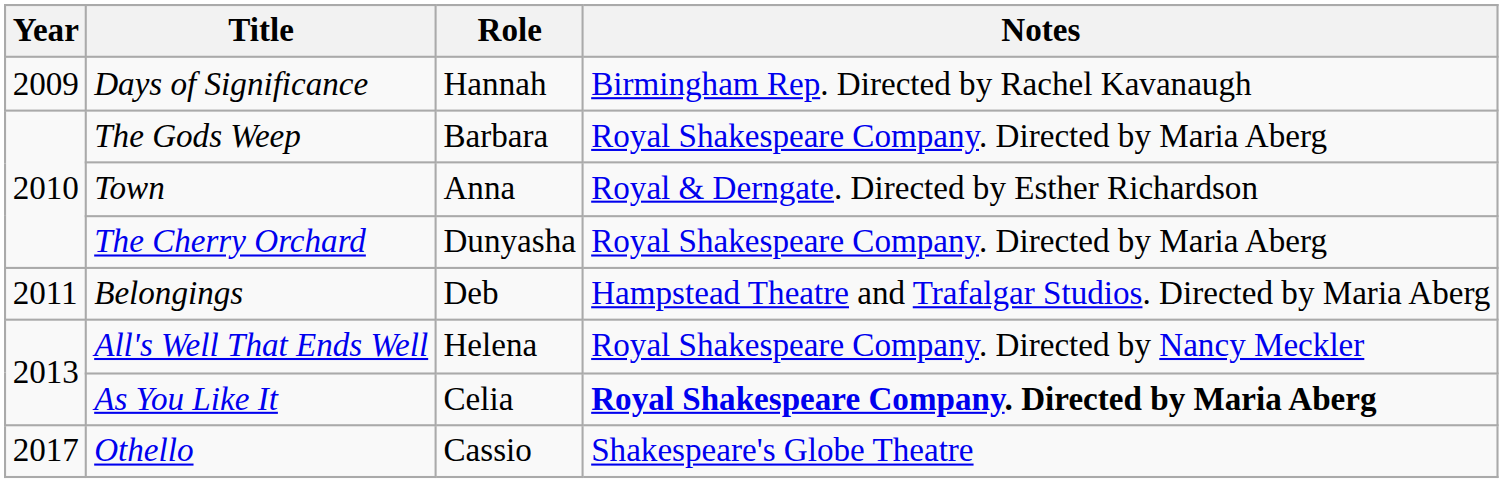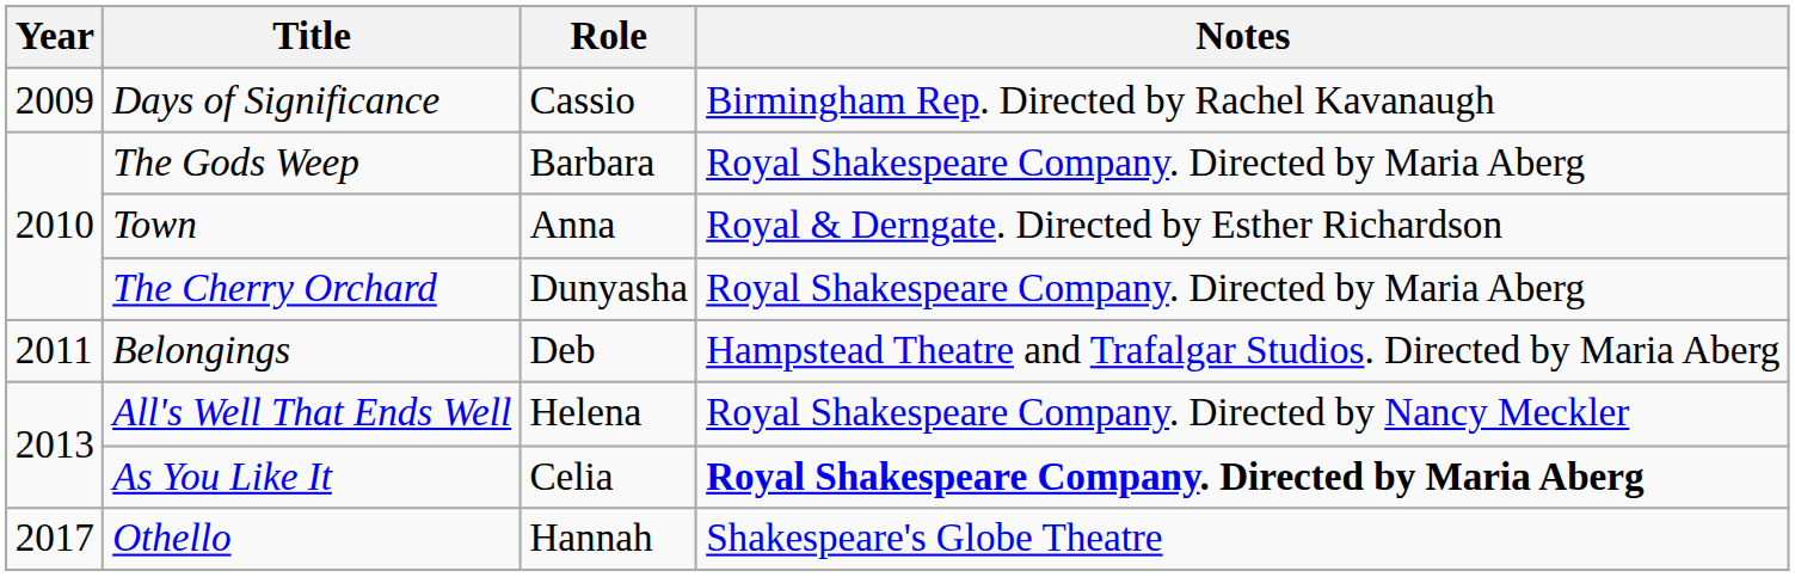Days of Significance | Role: Hannah -> Cassio
Othello | Role: Cassio -> Hannah
